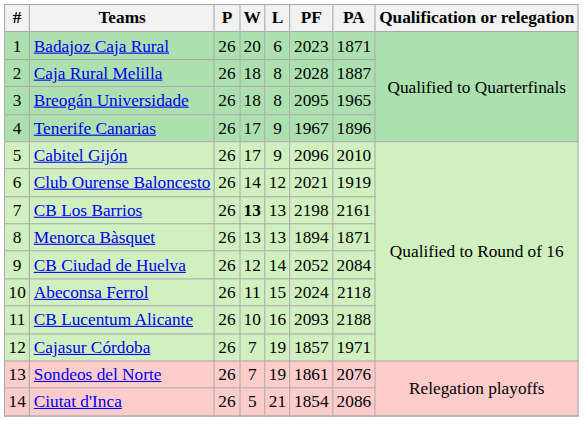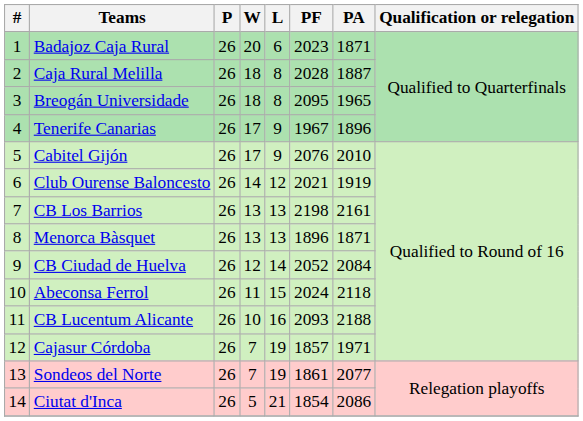Cabitel Gijón | PF: 2096 -> 2076
CB Los Barrios | W: bold -> normal
Menorca Bàsquet | PF: 1894 -> 1896
Sondeos del Norte | PA: 2076 -> 2077
